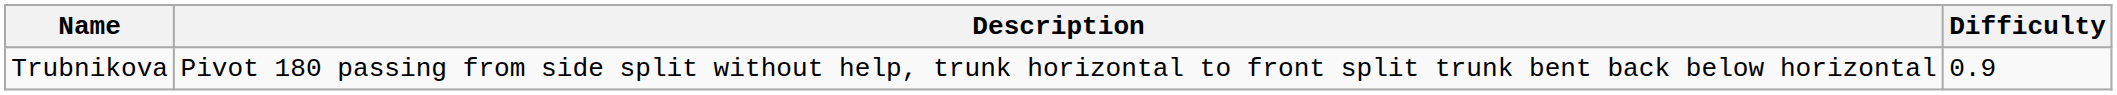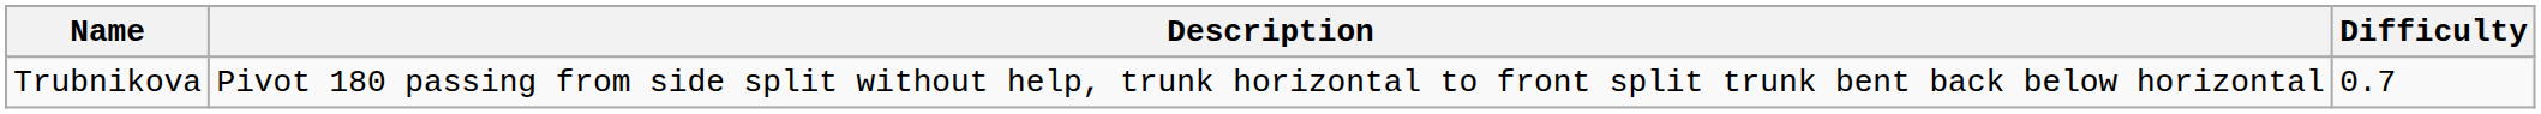Trubnikova | Difficulty: 0.9 -> 0.7
